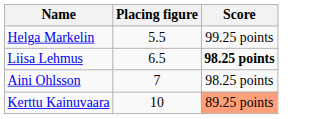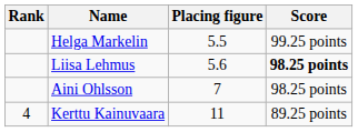+ column: Rank | 4
Liisa Lehmus | Placing figure: 6.5 -> 5.6
Kerttu Kainuvaara | Placing figure: 10 -> 11
Kerttu Kainuvaara | Score: lightsalmon background -> no background
